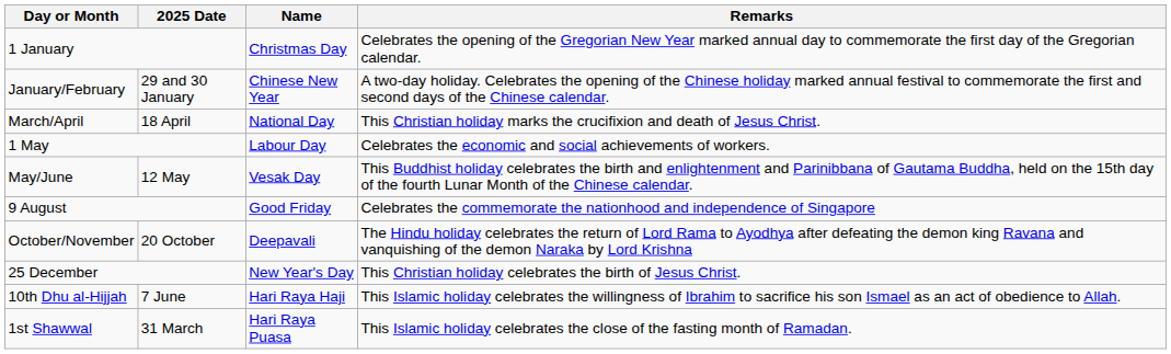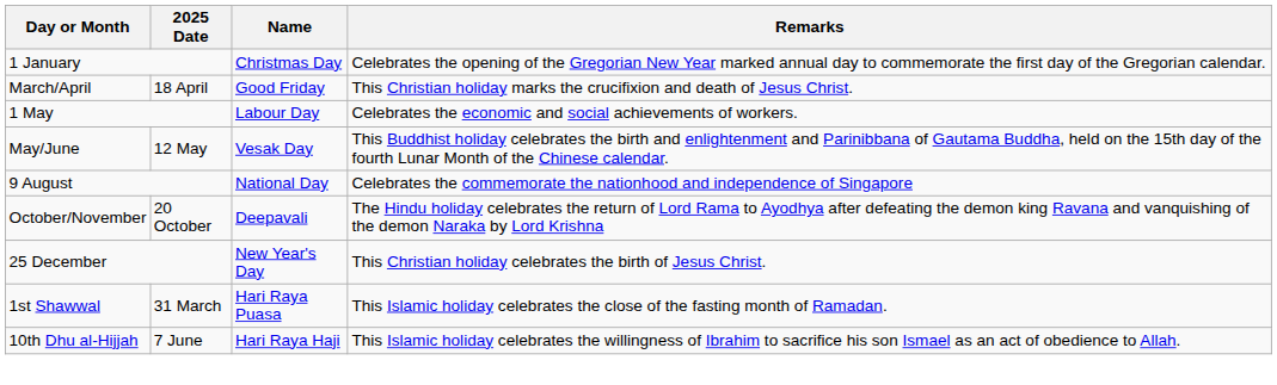- row: January/February | 29 and 30 January | Chinese New Year | A two-day holiday. Celebrates the opening of the Chinese holiday marked annual festival to commemorate the first and second days of the Chinese calendar.
March/April | Name: National Day -> Good Friday
9 August | Name: Good Friday -> National Day
rows swapped: 1st Shawwal <-> 10th Dhu al-Hijjah
